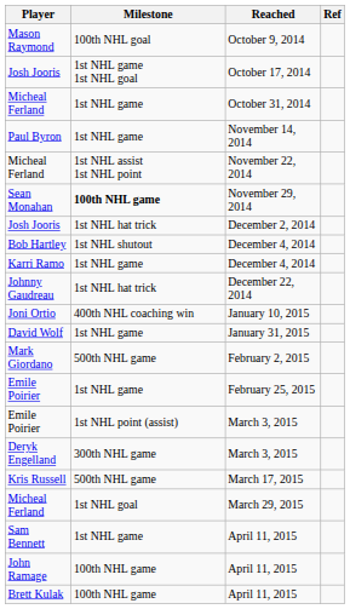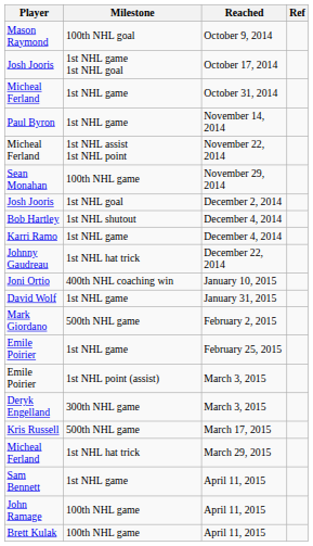Sean Monahan | Milestone: bold -> normal
Josh Jooris / December 2, 2014 | Milestone: 1st NHL hat trick -> 1st NHL goal
Micheal Ferland / March 29, 2015 | Milestone: 1st NHL goal -> 1st NHL hat trick
